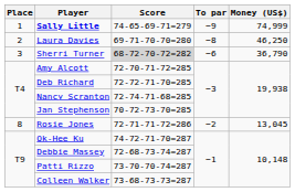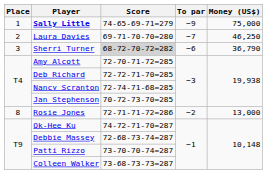Sally Little | Money (US$): 74,999 -> 75,000
Laura Davies | To par: −8 -> −7
Rosie Jones | Money (US$): 13,045 -> 13,000
